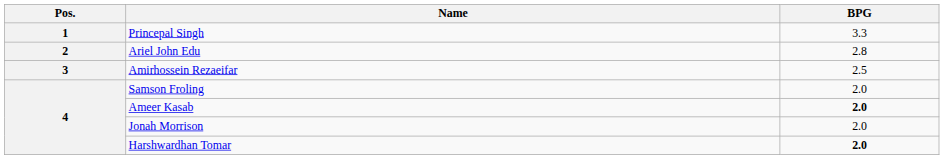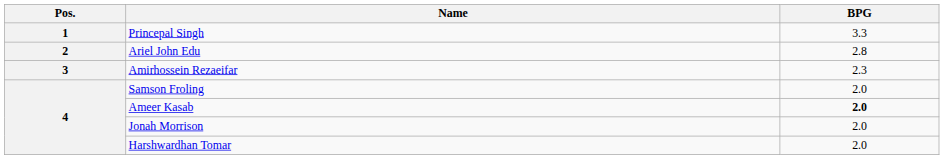Amirhossein Rezaeifar | BPG: 2.5 -> 2.3
Harshwardhan Tomar | BPG: bold -> normal
